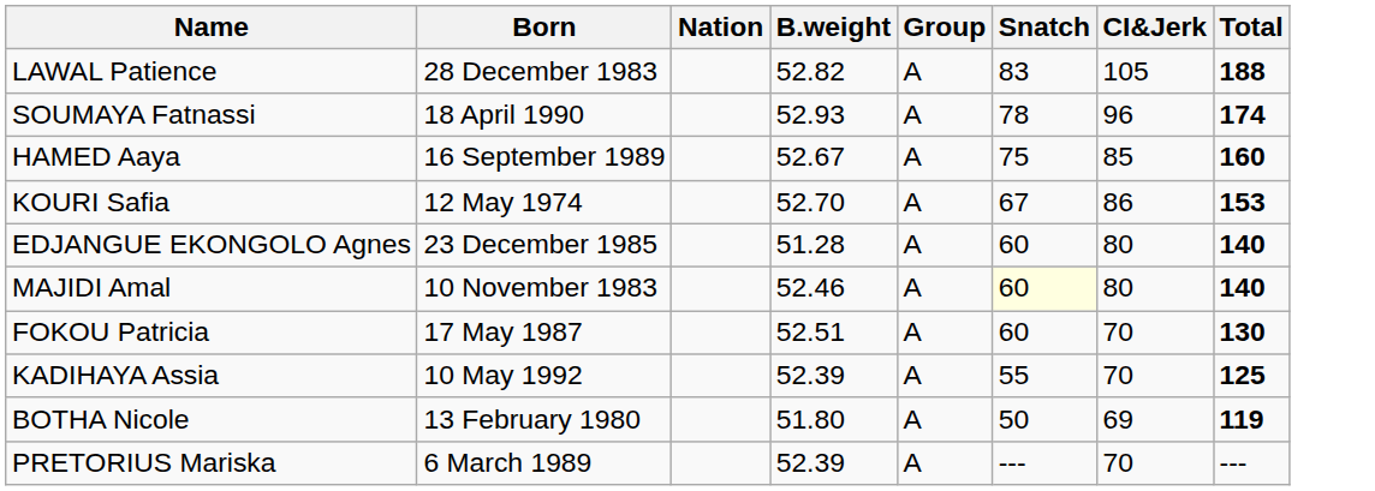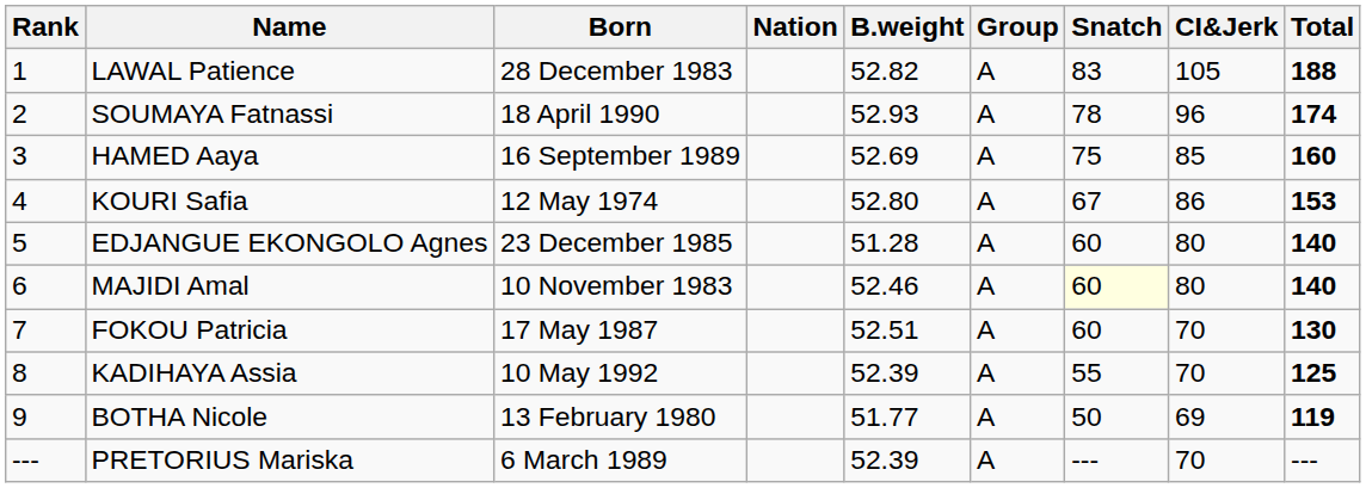+ column: Rank | 1 | 2 | 3 | 4 | 5 | 6 | 7 | 8 | 9 | ---
HAMED Aaya | B.weight: 52.67 -> 52.69
KOURI Safia | B.weight: 52.70 -> 52.80
BOTHA Nicole | B.weight: 51.80 -> 51.77
